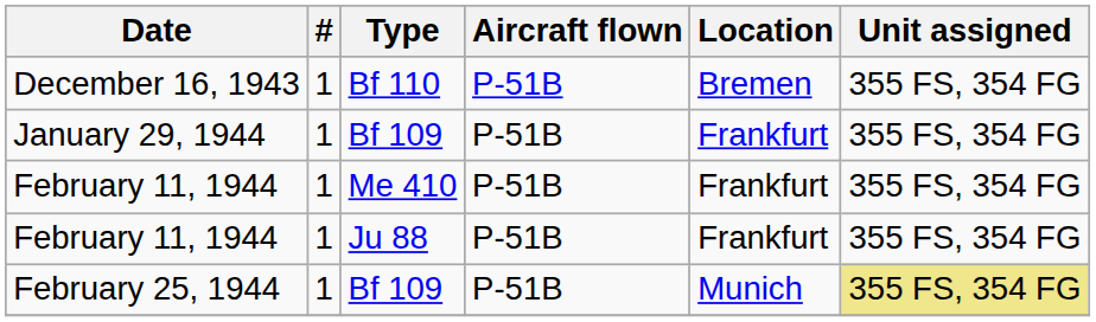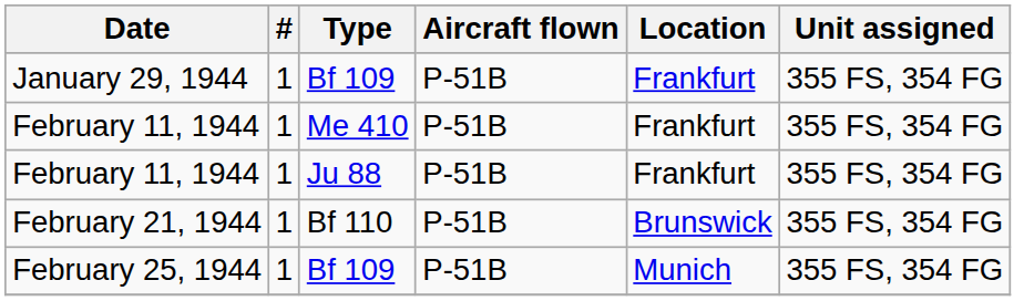- row: December 16, 1943 | 1 | Bf 110 | P-51B | Bremen | 355 FS, 354 FG
+ row: February 21, 1944 | 1 | Bf 110 | P-51B | Brunswick | 355 FS, 354 FG
February 25, 1944 | Unit assigned: khaki background -> no background
